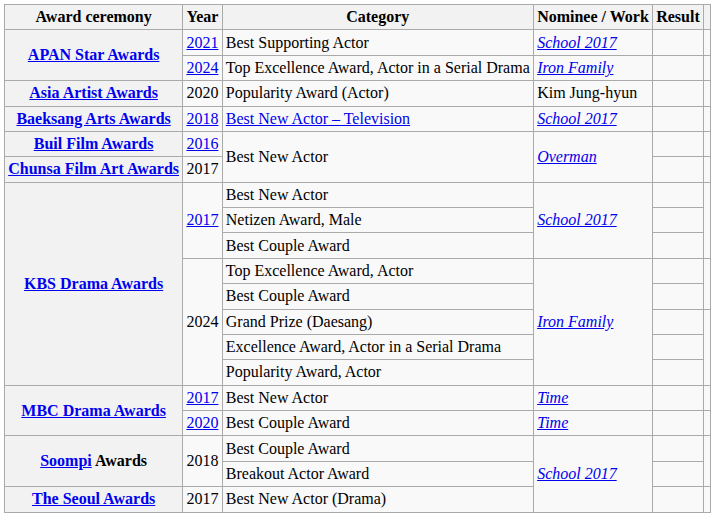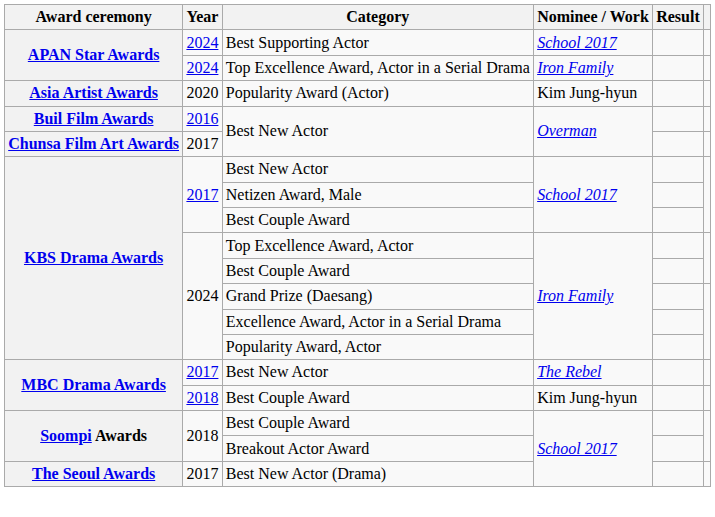Best Supporting Actor | Year: 2021 -> 2024
- row: Baeksang Arts Awards | 2018 | Best New Actor – Television | School 2017
MBC Drama Awards / Best New Actor | Nominee / Work: Time -> The Rebel
MBC Drama Awards / Best Couple Award | Year: 2020 -> 2018
MBC Drama Awards / Best Couple Award | Nominee / Work: Time -> Kim Jung-hyun
